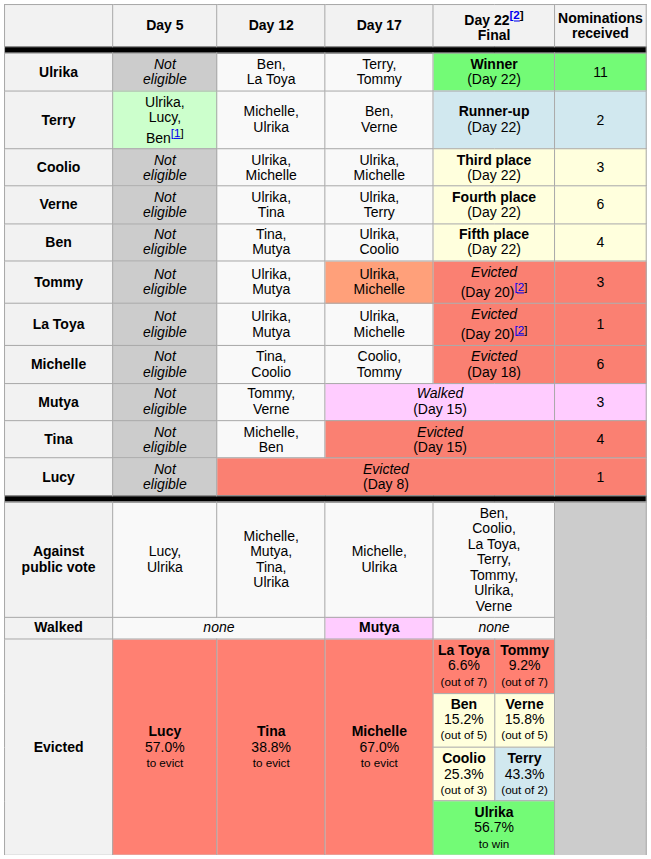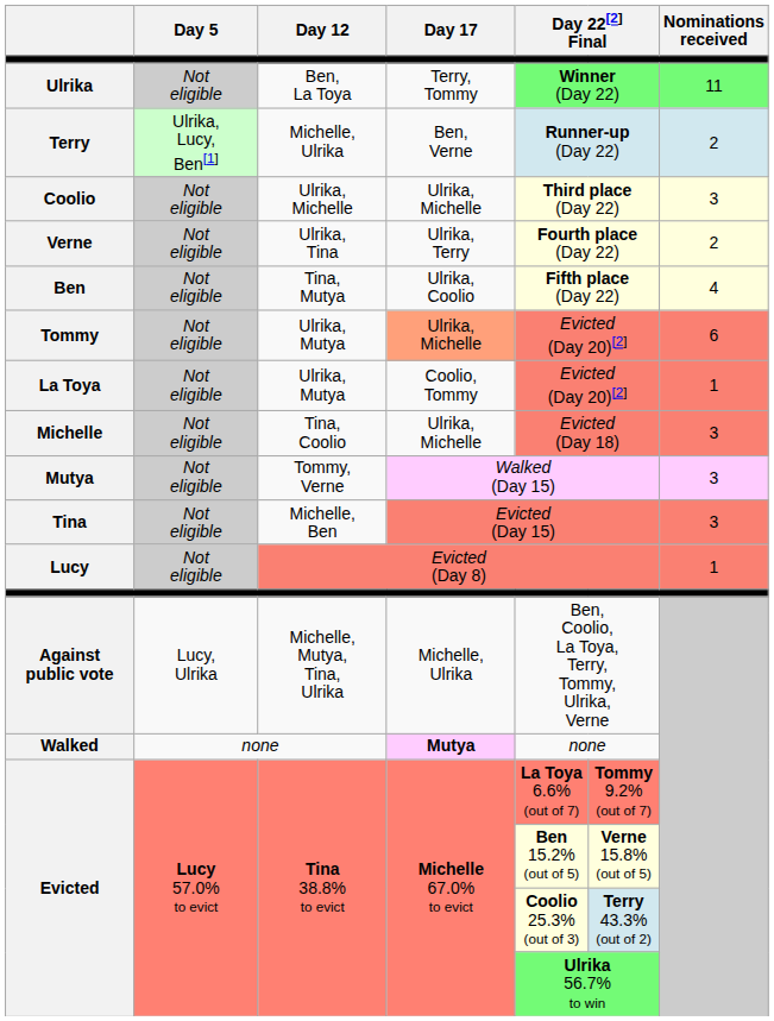Verne | Nominations received: 6 -> 2
Tommy | Nominations received: 3 -> 6
La Toya | Day 17: Ulrika, Michelle -> Coolio, Tommy
Michelle | Day 17: Coolio, Tommy -> Ulrika, Michelle
Michelle | Nominations received: 6 -> 3
Tina | Nominations received: 4 -> 3
